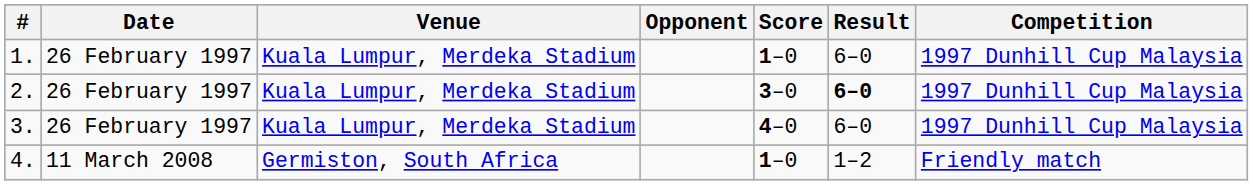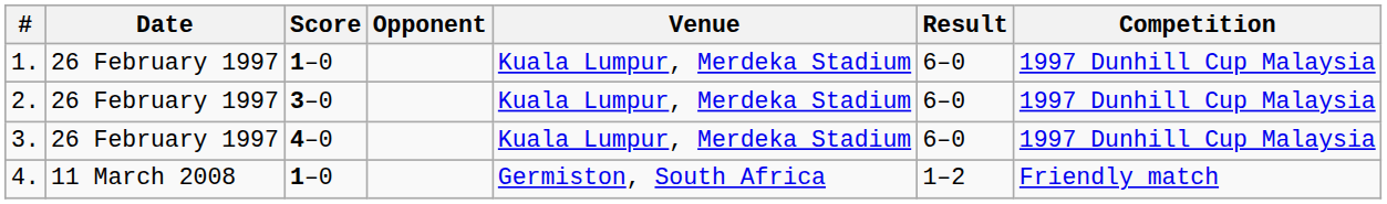columns swapped: Venue <-> Score
2. | Result: bold -> normal
